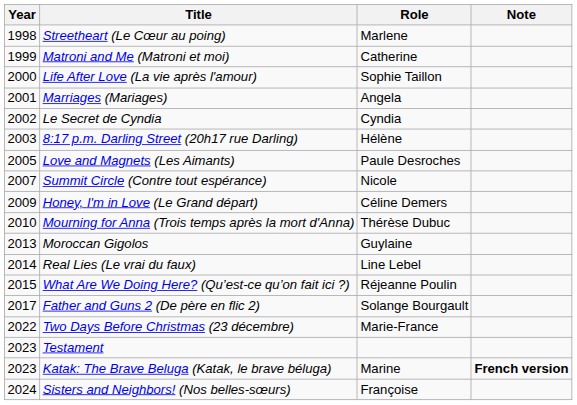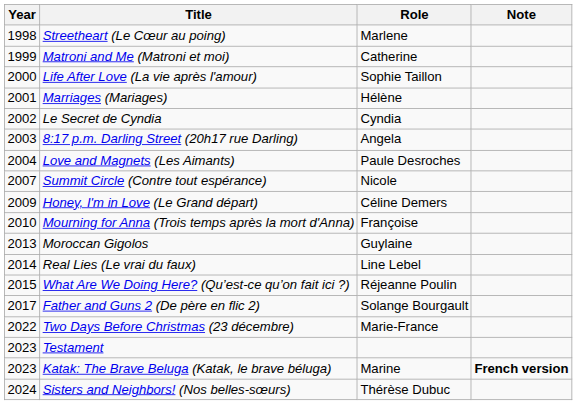Marriages (Mariages) | Role: Angela -> Hélène
8:17 p.m. Darling Street (20h17 rue Darling) | Role: Hélène -> Angela
Love and Magnets (Les Aimants) | Year: 2005 -> 2004
Mourning for Anna (Trois temps après la mort d'Anna) | Role: Thérèse Dubuc -> Françoise
Sisters and Neighbors! (Nos belles-sœurs) | Role: Françoise -> Thérèse Dubuc
